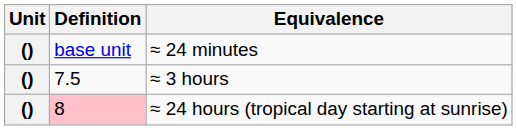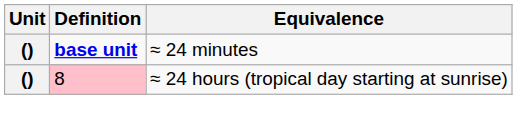≈ 24 minutes | Definition: normal -> bold
- row: () | 7.5 | ≈ 3 hours
